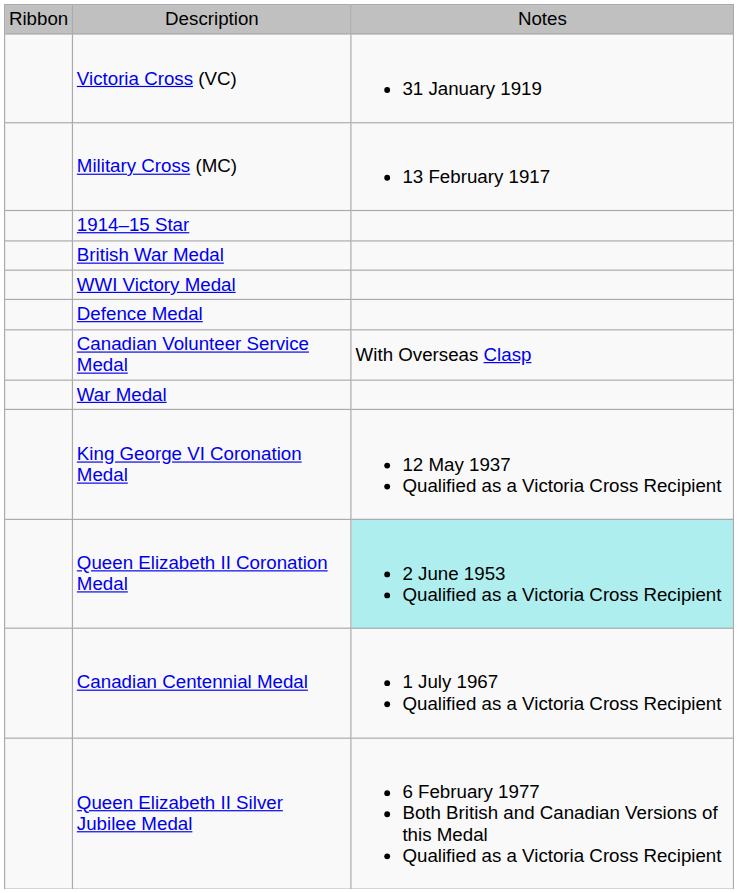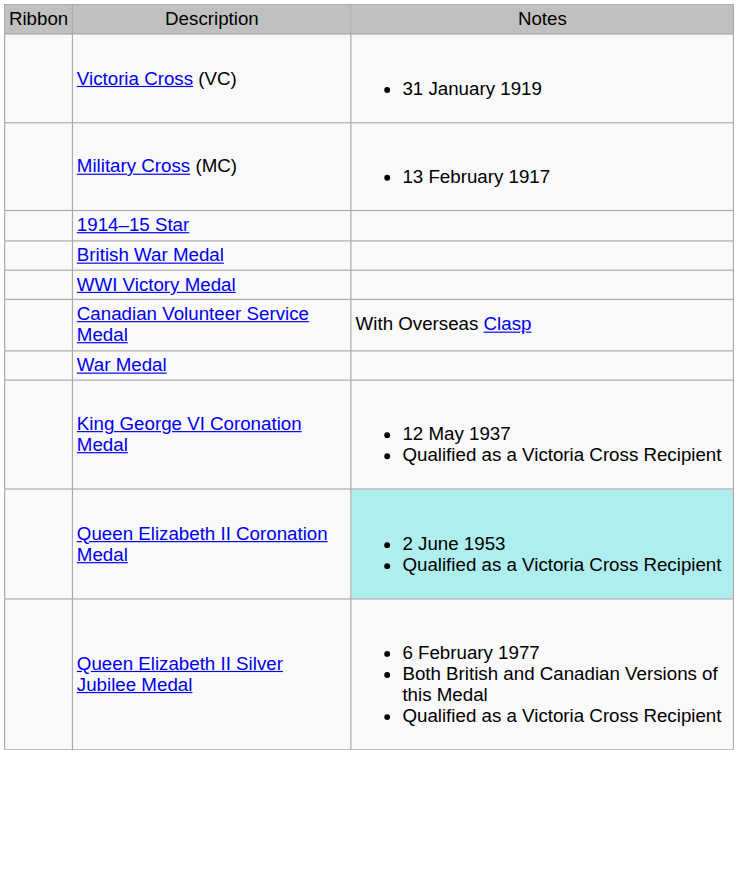- row: Defence Medal
- row: Canadian Centennial Medal | 1 July 1967 Qualified as a Victoria Cross Recipient
